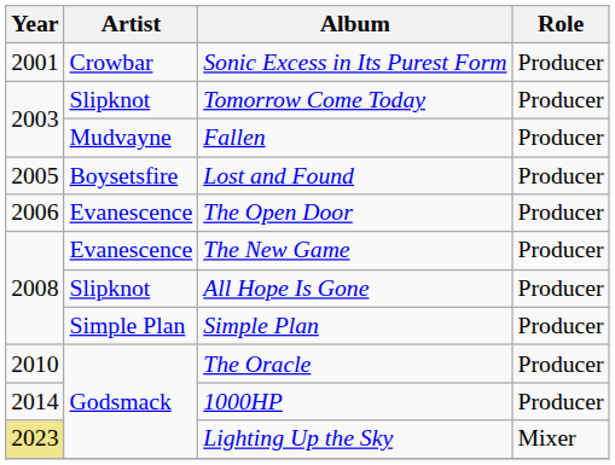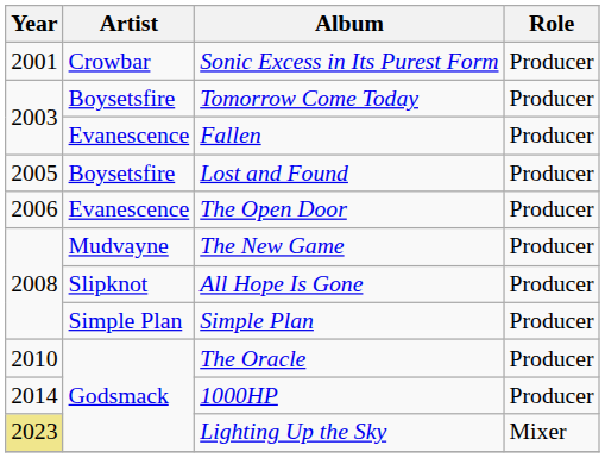Tomorrow Come Today | Artist: Slipknot -> Boysetsfire
Fallen | Artist: Mudvayne -> Evanescence
The New Game | Artist: Evanescence -> Mudvayne
